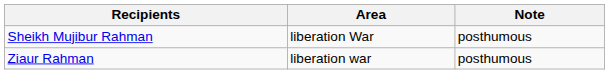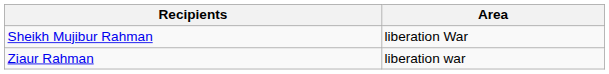- column: Note | posthumous | posthumous
